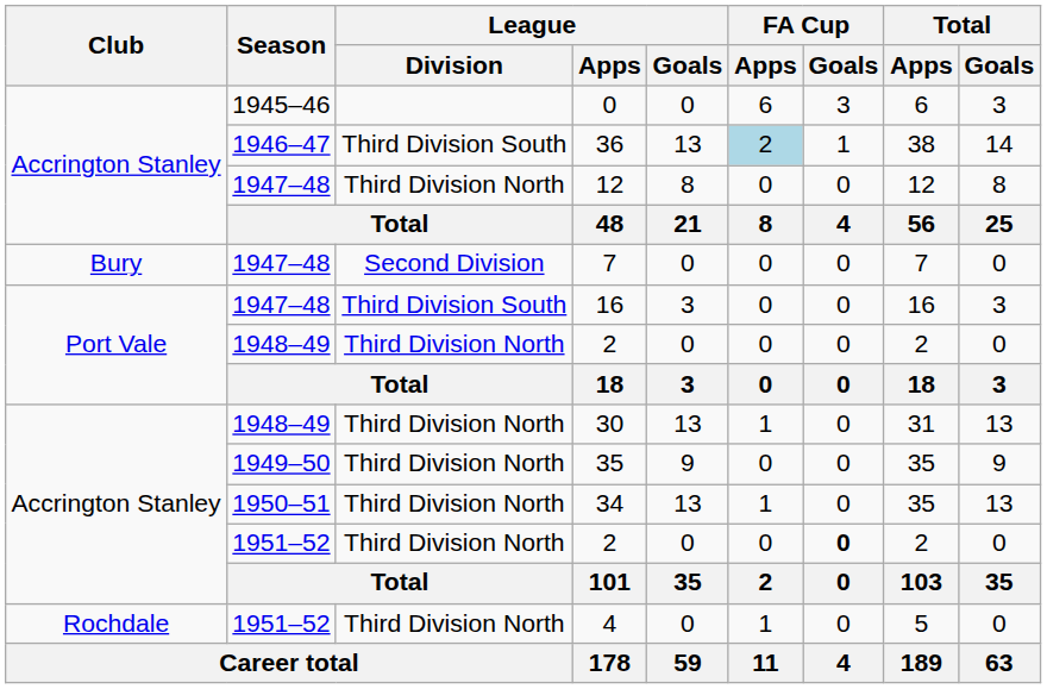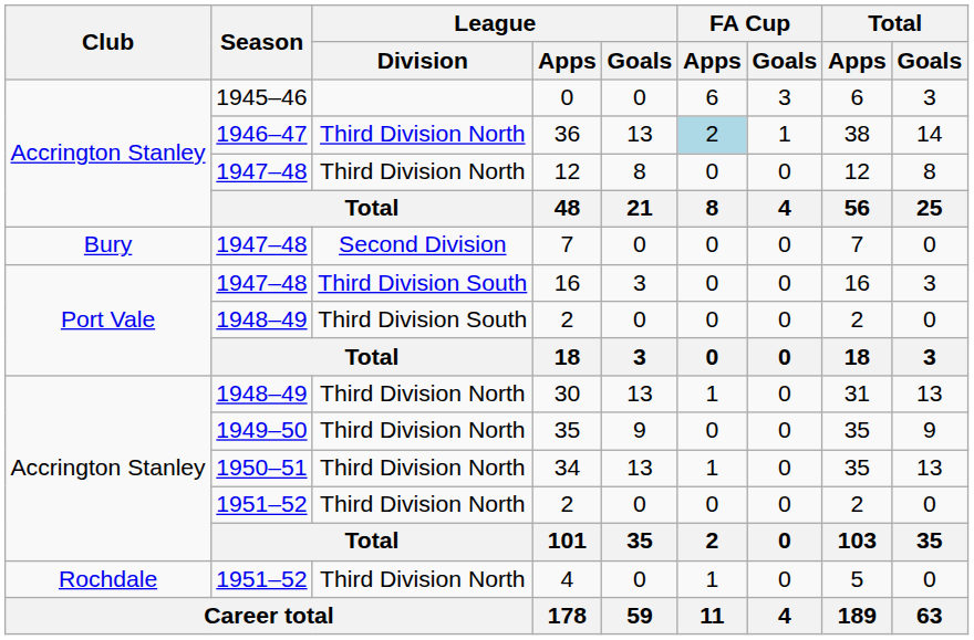36 | League / Division: Third Division South -> Third Division North
1948–49 / 2 | League / Division: Third Division North -> Third Division South
1951–52 / 2 | FA Cup / Goals: bold -> normal
